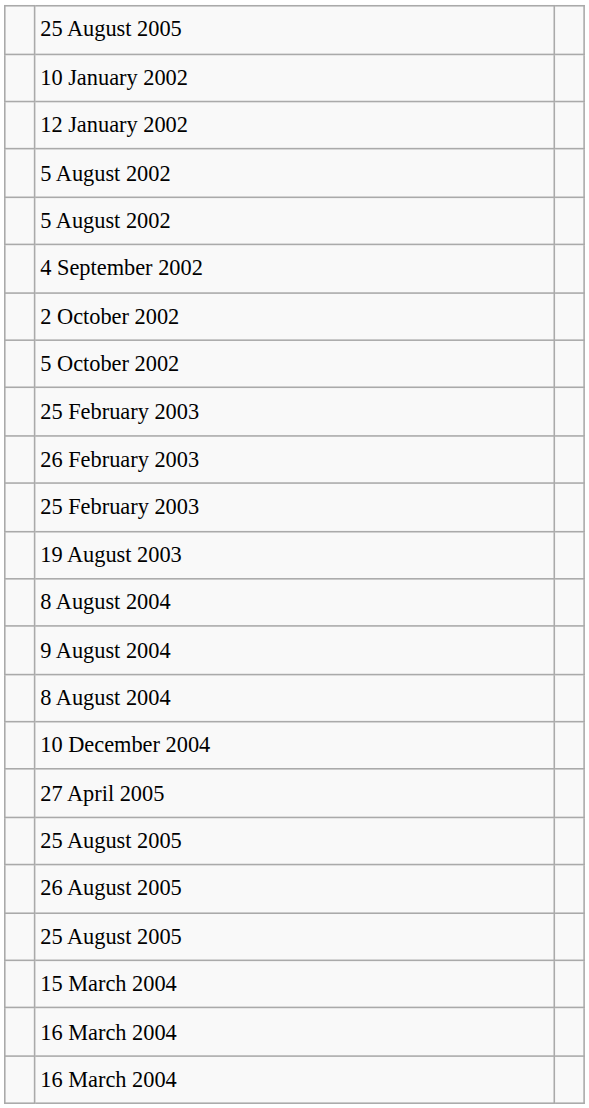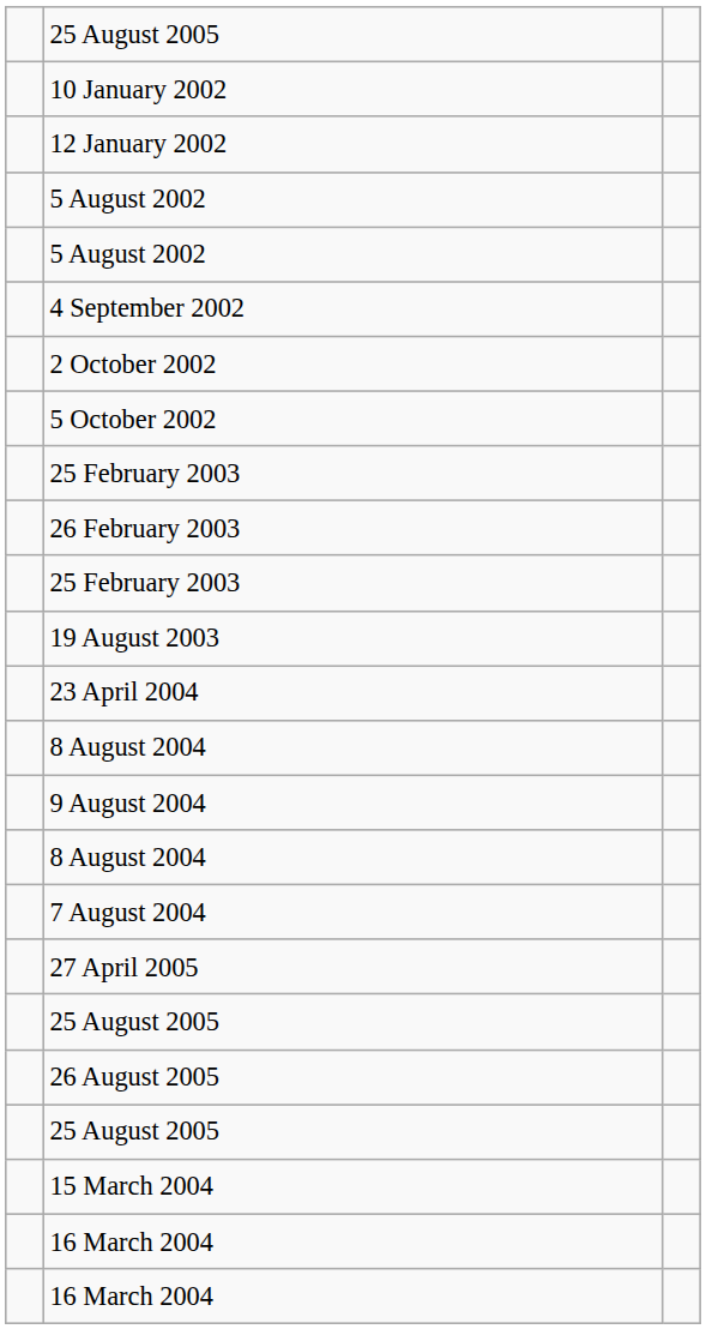+ row: 23 April 2004
+ row: 7 August 2004
- row: 10 December 2004
